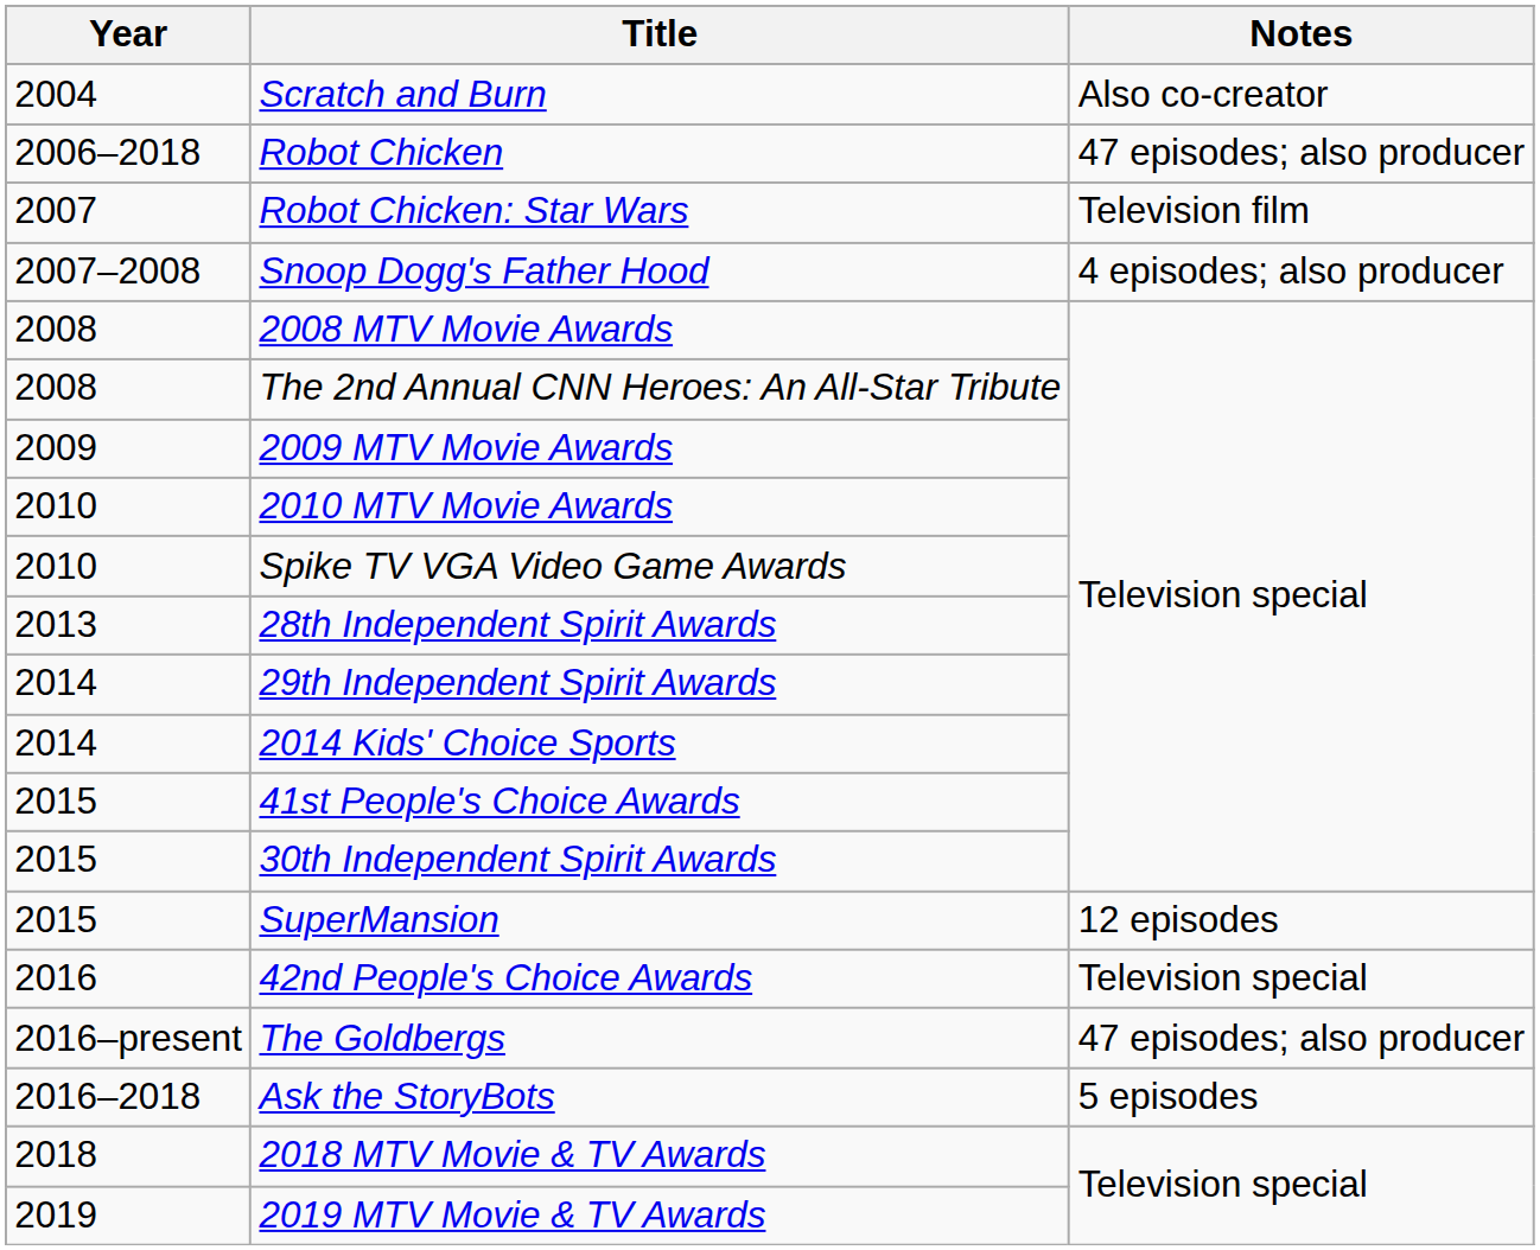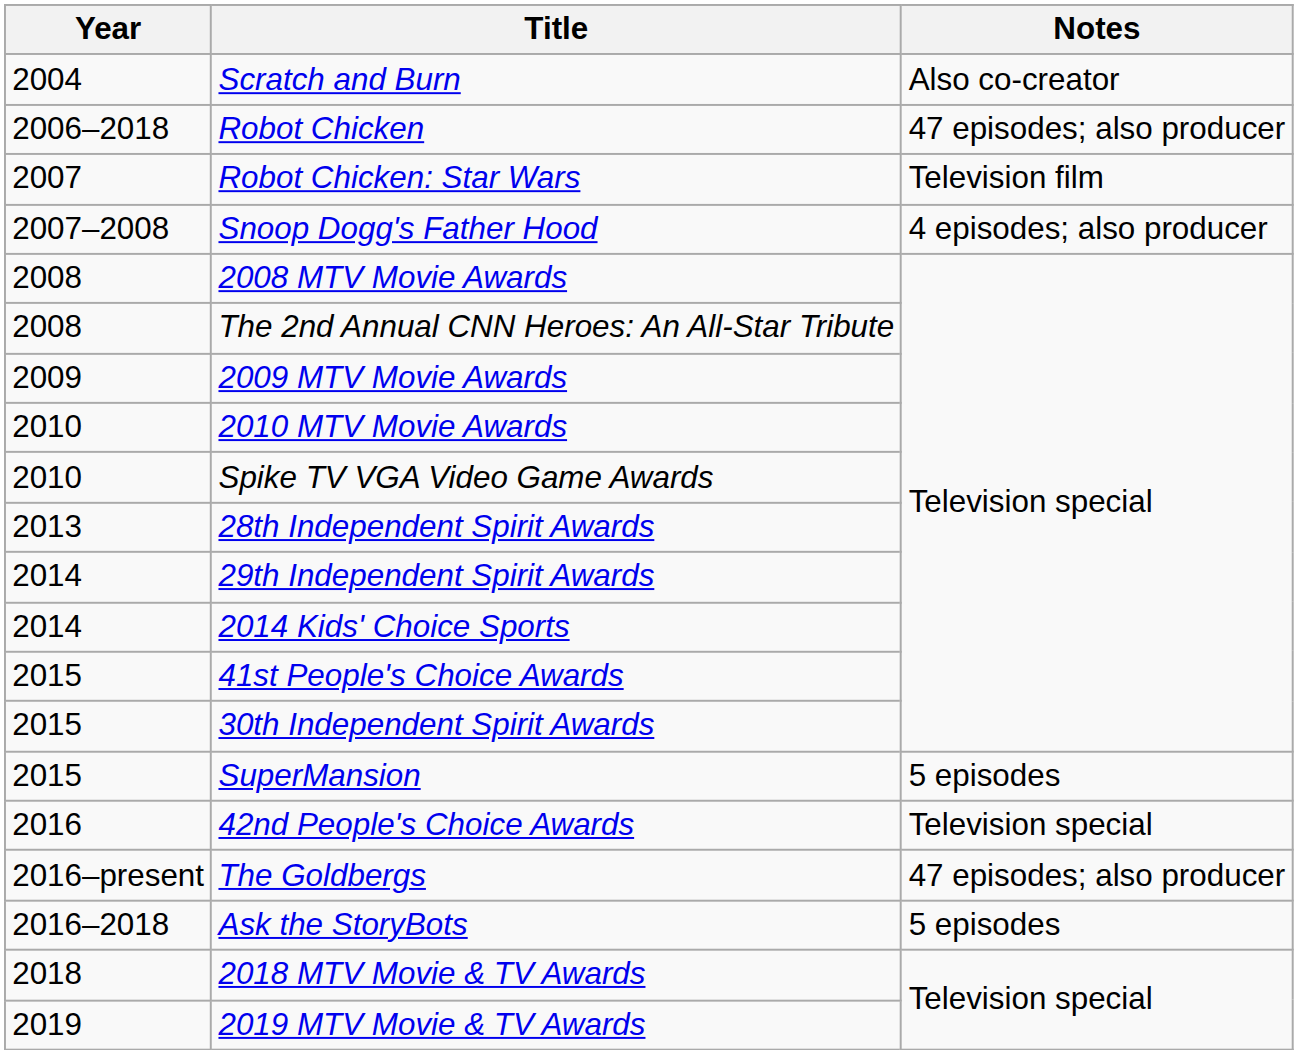SuperMansion | Notes: 12 episodes -> 5 episodes
